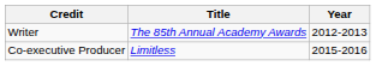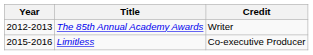columns swapped: Year <-> Credit
